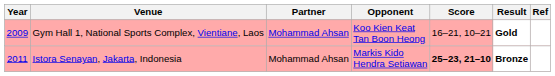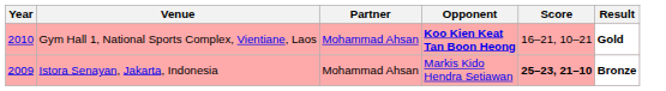- column: Ref
Gym Hall 1, National Sports Complex, Vientiane, Laos | Year: 2009 -> 2010
Gym Hall 1, National Sports Complex, Vientiane, Laos | Opponent: normal -> bold
Istora Senayan, Jakarta, Indonesia | Year: 2011 -> 2009
